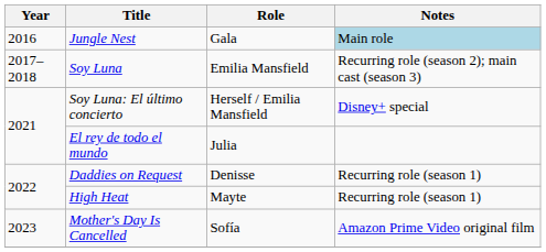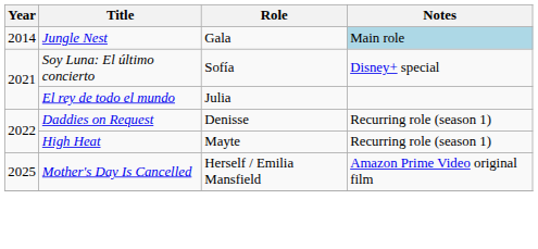Jungle Nest | Year: 2016 -> 2014
- row: 2017–2018 | Soy Luna | Emilia Mansfield | Recurring role (season 2); main cast (season 3)
Soy Luna: El último concierto | Role: Herself / Emilia Mansfield -> Sofía
Mother's Day Is Cancelled | Year: 2023 -> 2025
Mother's Day Is Cancelled | Role: Sofía -> Herself / Emilia Mansfield
